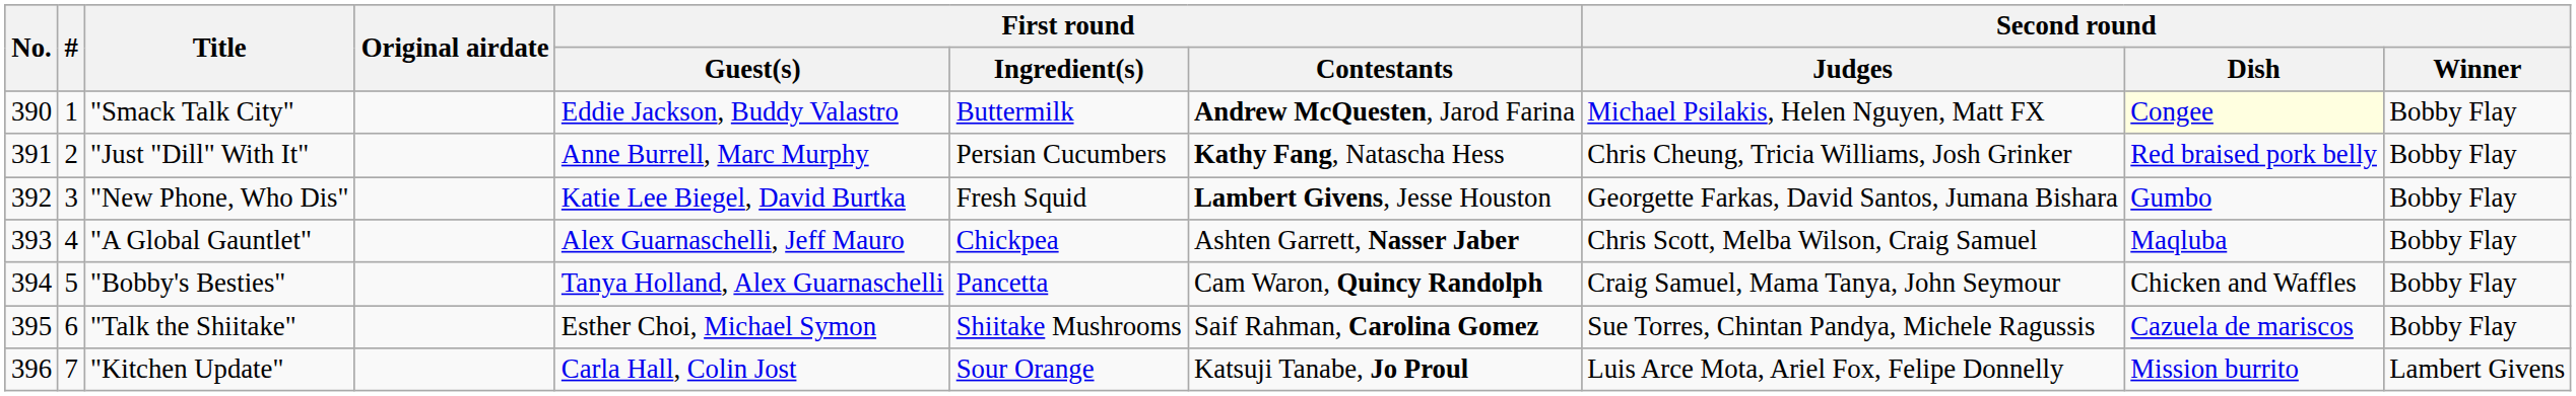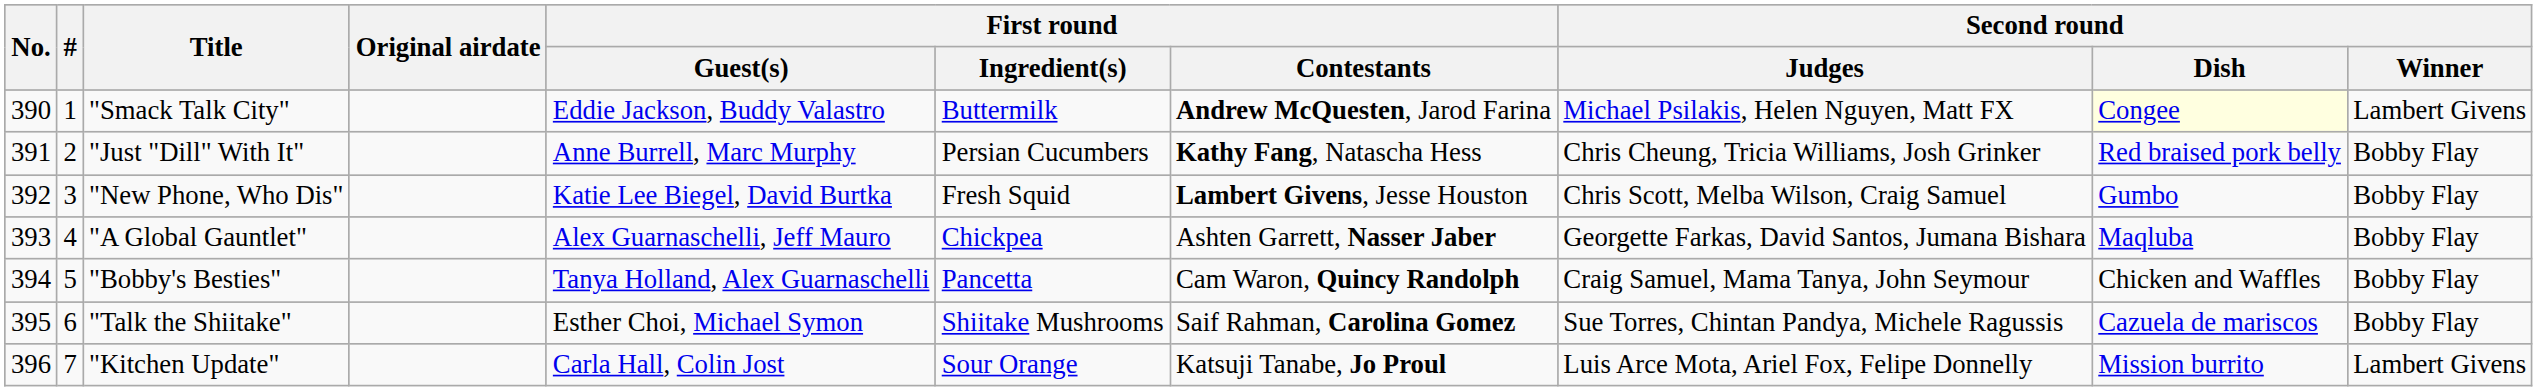"Smack Talk City" | Second round / Winner: Bobby Flay -> Lambert Givens
"New Phone, Who Dis" | Second round / Judges: Georgette Farkas, David Santos, Jumana Bishara -> Chris Scott, Melba Wilson, Craig Samuel
"A Global Gauntlet" | Second round / Judges: Chris Scott, Melba Wilson, Craig Samuel -> Georgette Farkas, David Santos, Jumana Bishara
